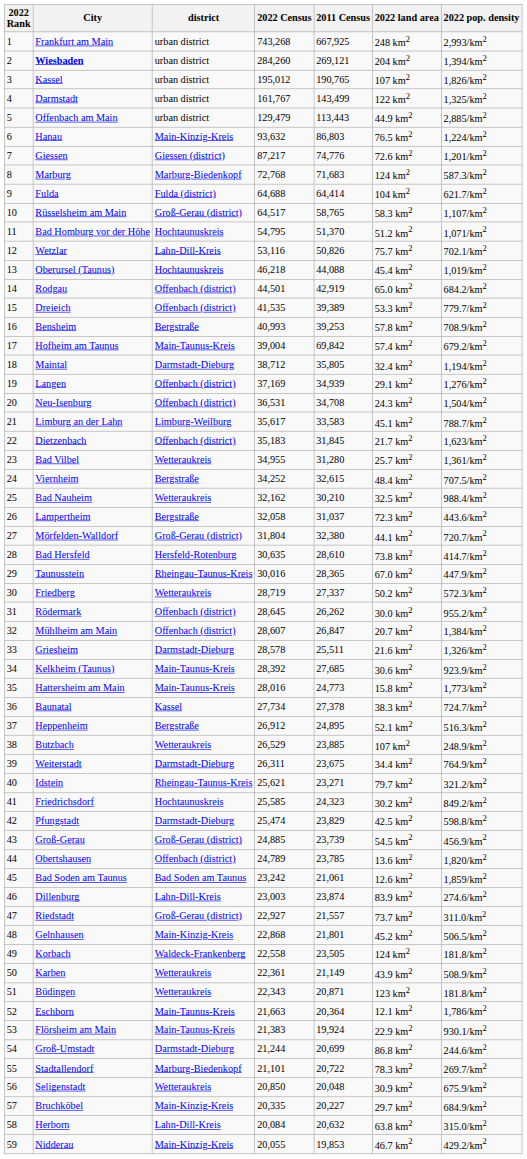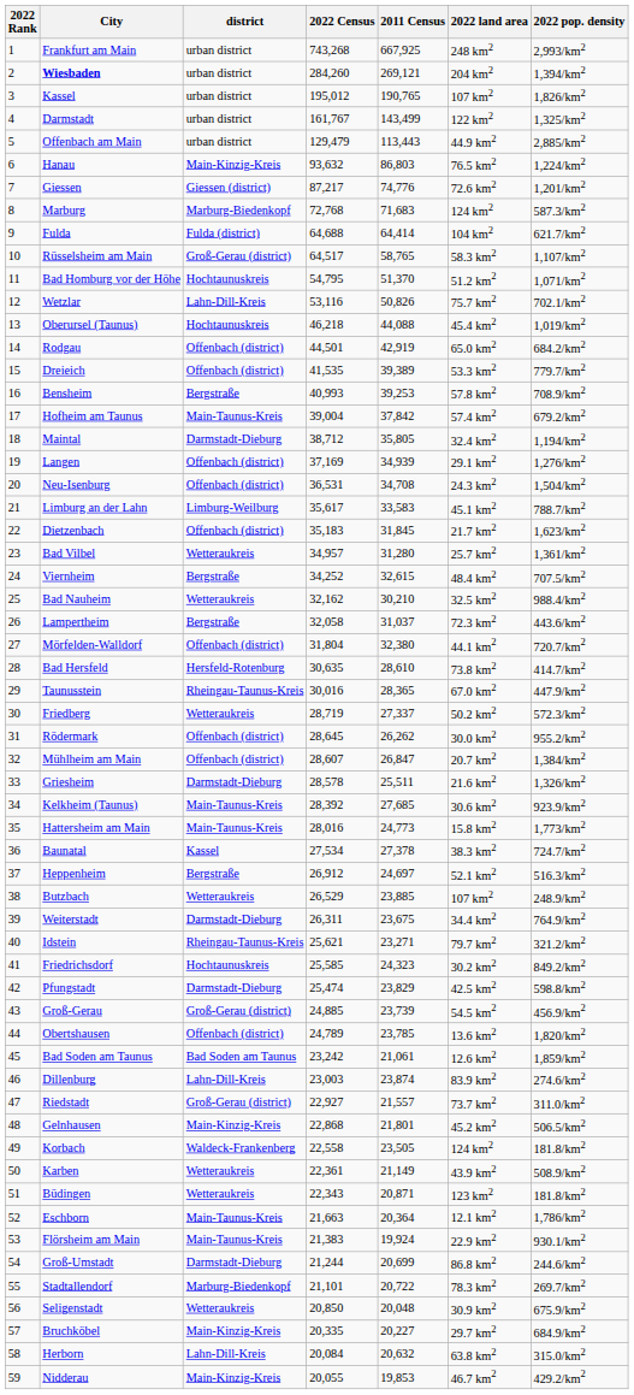Hofheim am Taunus | 2011 Census: 69,842 -> 37,842
Bad Vilbel | 2022 Census: 34,955 -> 34,957
Mörfelden-Walldorf | district: Groß-Gerau (district) -> Offenbach (district)
Baunatal | 2022 Census: 27,734 -> 27,534
Heppenheim | 2011 Census: 24,895 -> 24,697
